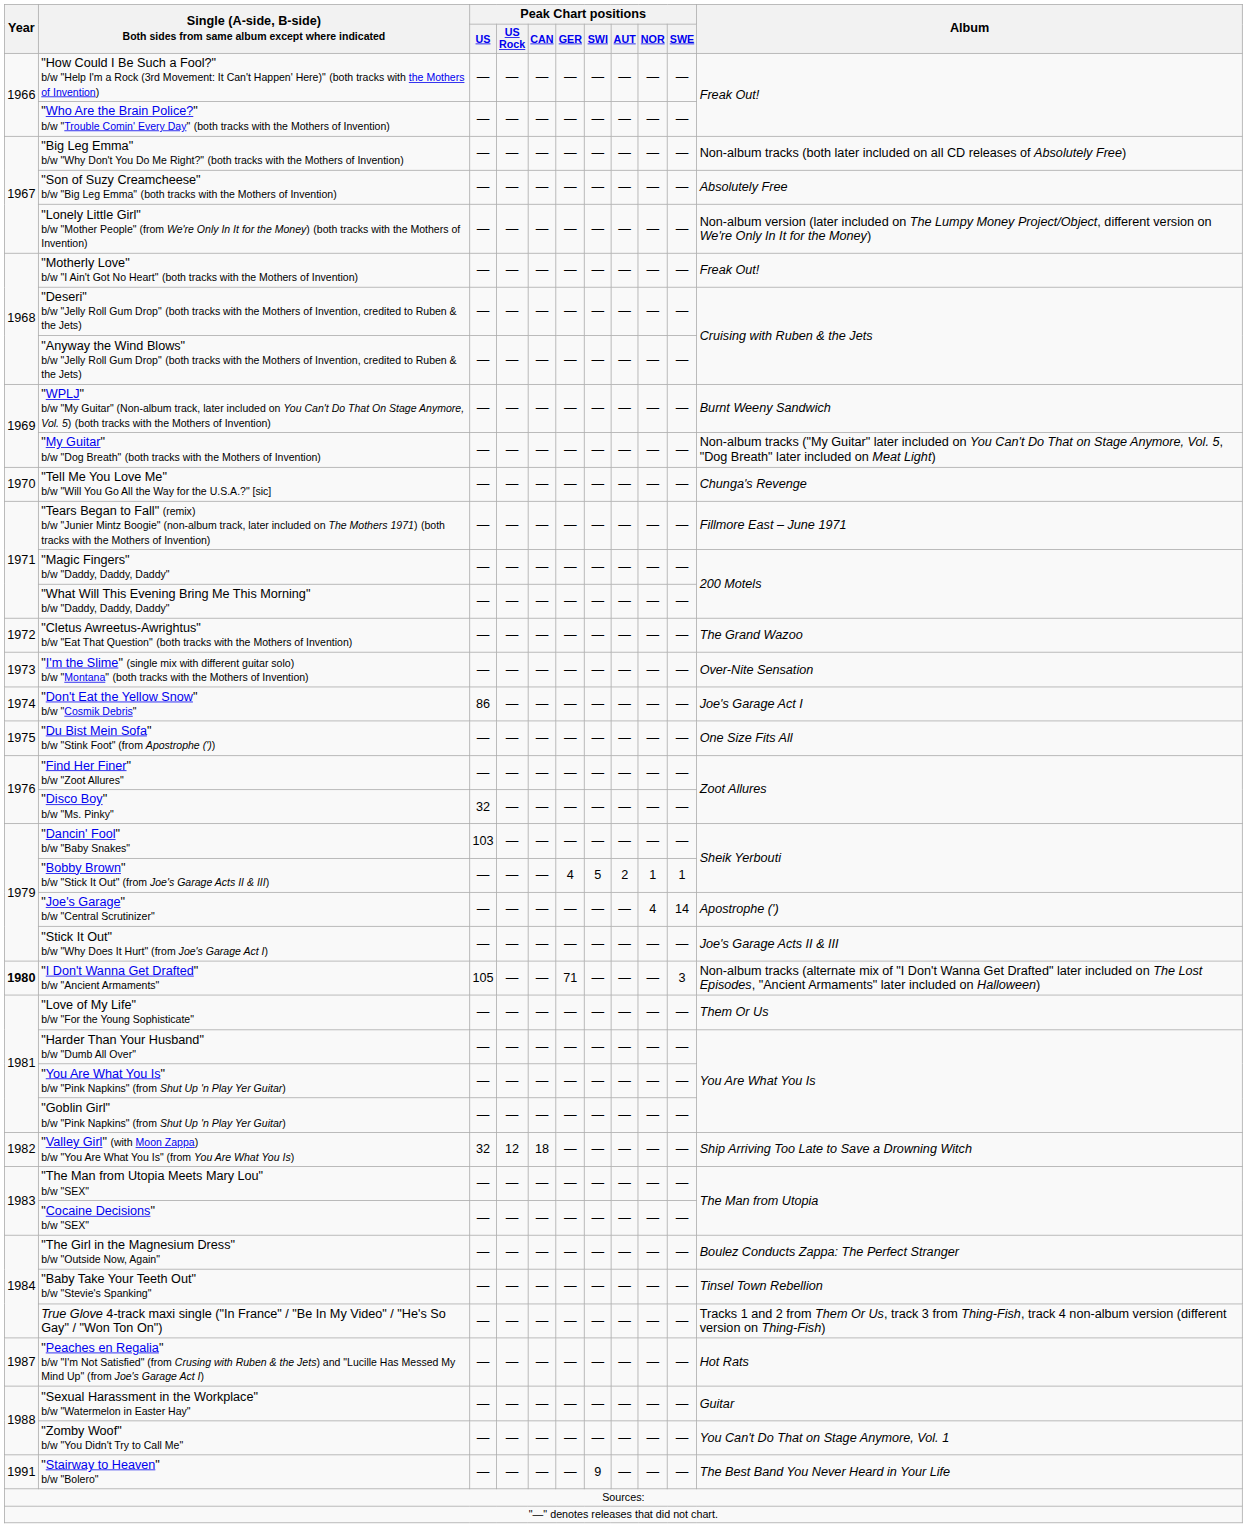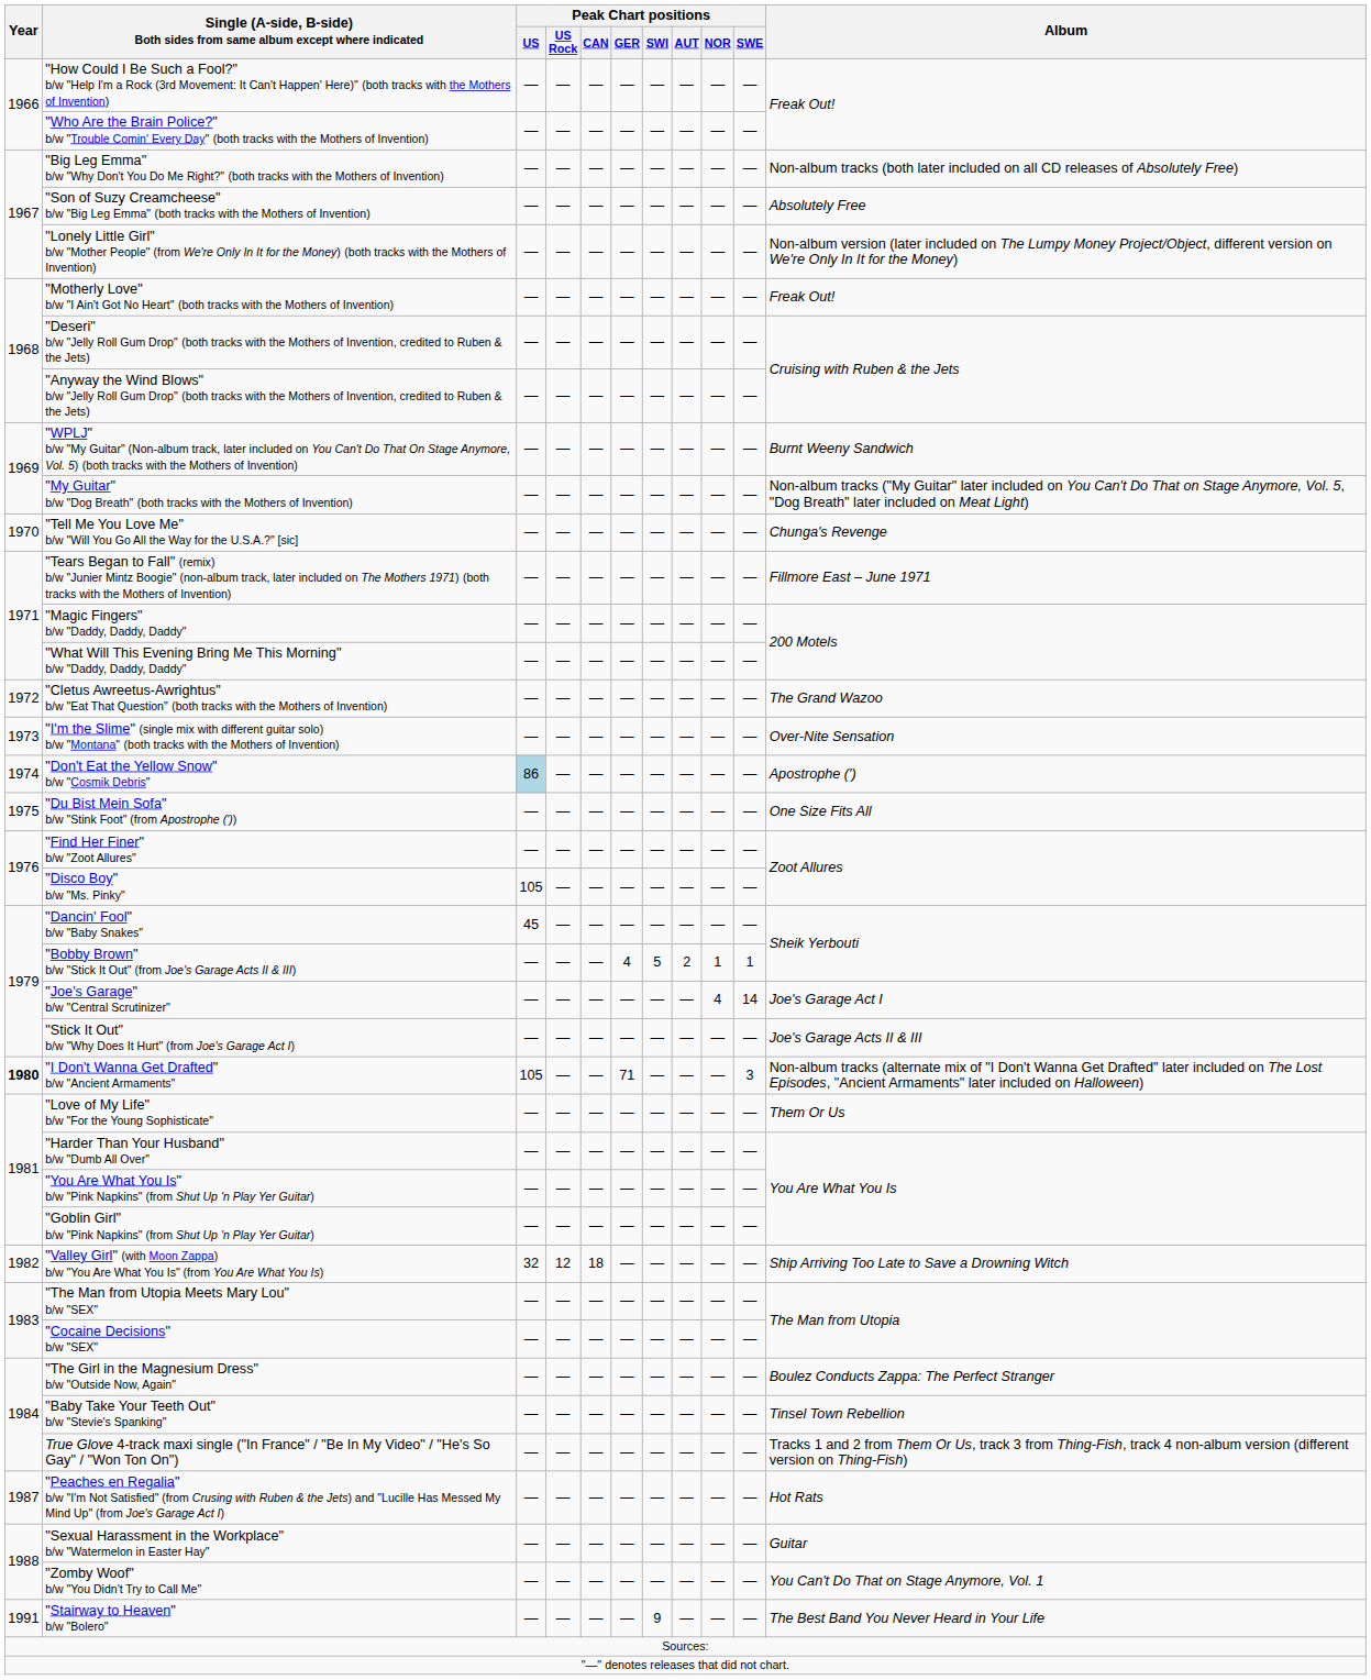"Don't Eat the Yellow Snow" b/w "Cosmik Debris" | Peak Chart positions / US: no background -> lightblue background
"Don't Eat the Yellow Snow" b/w "Cosmik Debris" | Album: Joe's Garage Act I -> Apostrophe (')
"Disco Boy" b/w "Ms. Pinky" | Peak Chart positions / US: 32 -> 105
"Dancin' Fool" b/w "Baby Snakes" | Peak Chart positions / US: 103 -> 45
"Joe's Garage" b/w "Central Scrutinizer" | Album: Apostrophe (') -> Joe's Garage Act I
